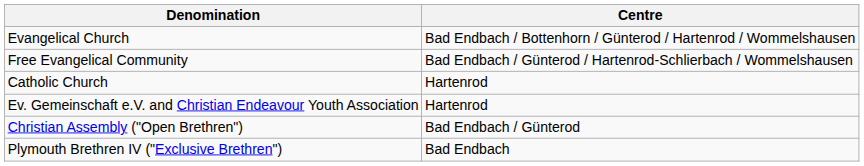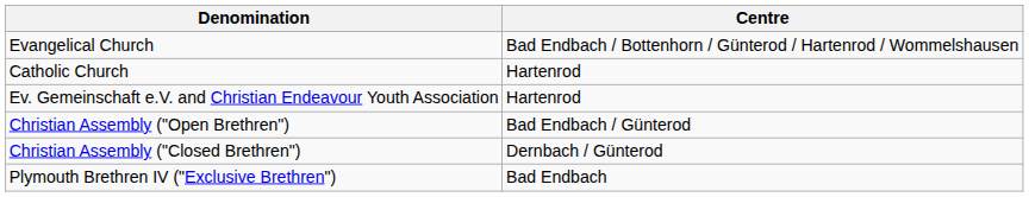- row: Free Evangelical Community | Bad Endbach / Günterod / Hartenrod-Schlierbach / Wommelshausen
+ row: Christian Assembly ("Closed Brethren") | Dernbach / Günterod
